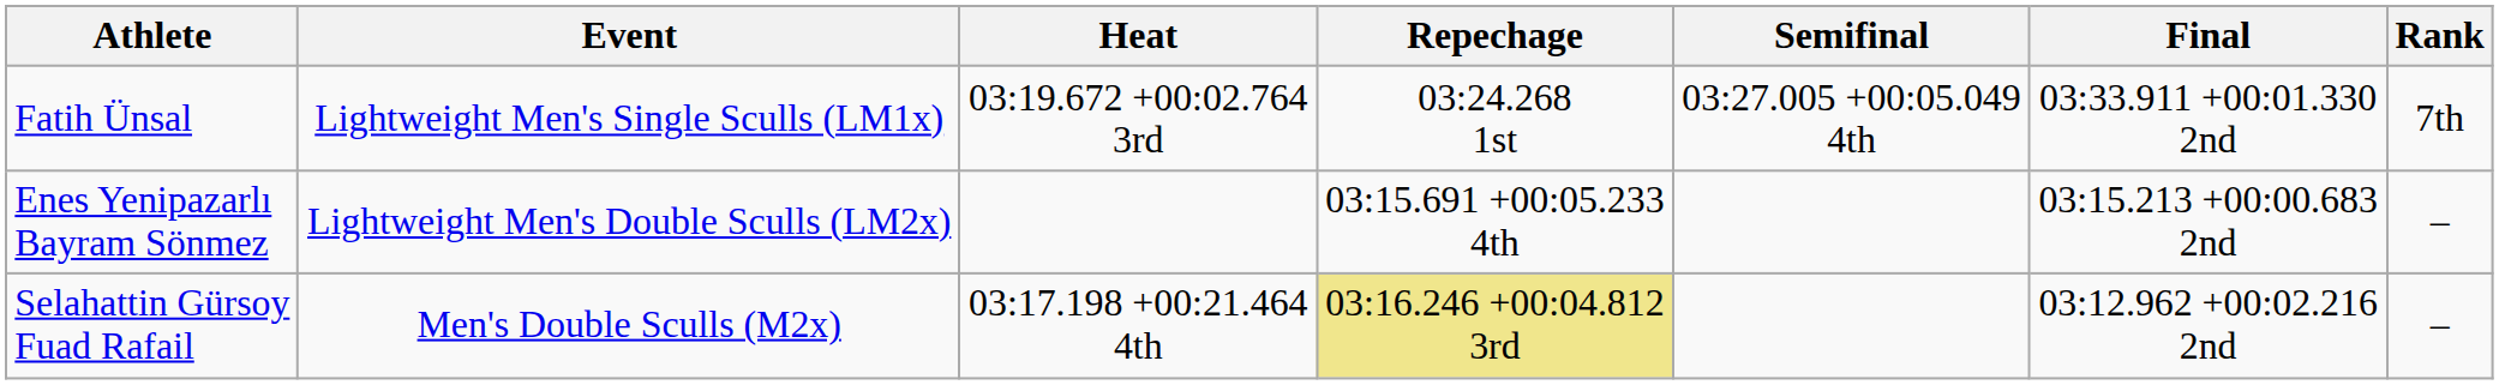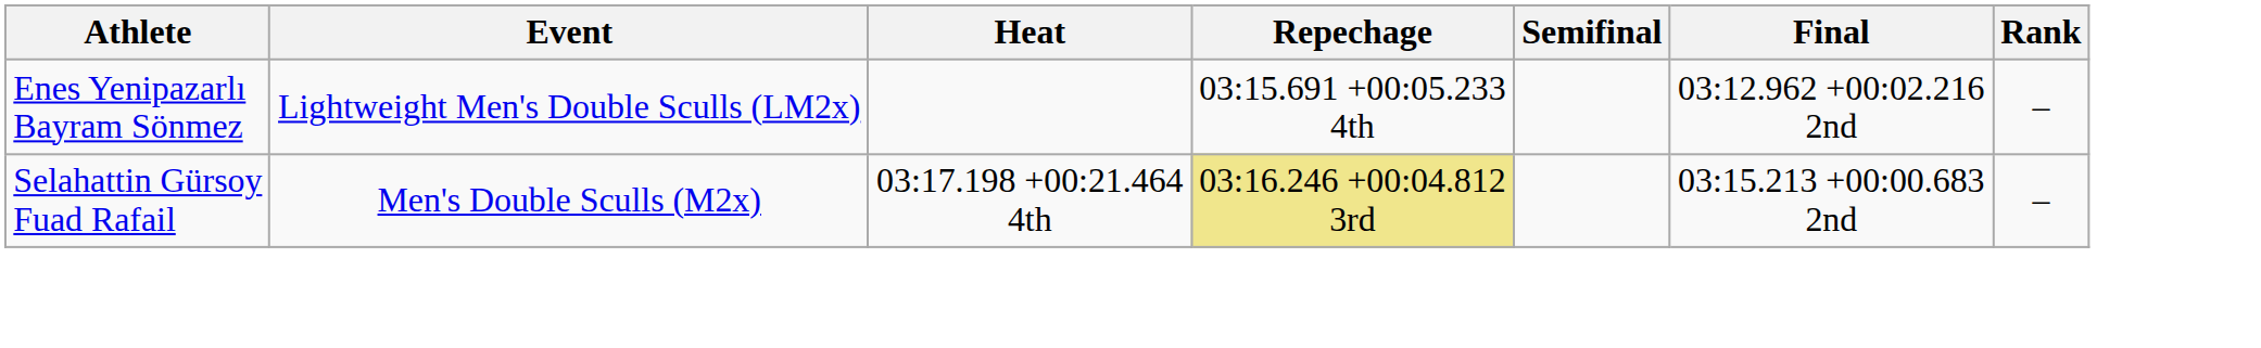- row: Fatih Ünsal | Lightweight Men's Single Sculls (LM1x) | 03:19.672 +00:02.764 3rd | 03:24.268 1st | 03:27.005 +00:05.049 4th | 03:33.911 +00:01.330 2nd | 7th
Enes Yenipazarlı Bayram Sönmez | Final: 03:15.213 +00:00.683 2nd -> 03:12.962 +00:02.216 2nd
Selahattin Gürsoy Fuad Rafail | Final: 03:12.962 +00:02.216 2nd -> 03:15.213 +00:00.683 2nd
